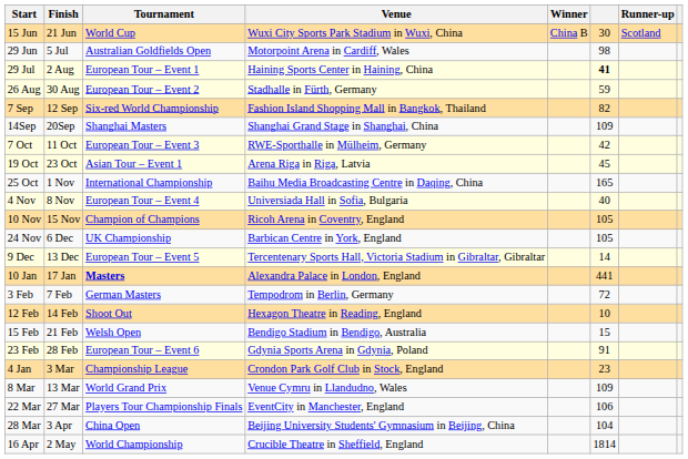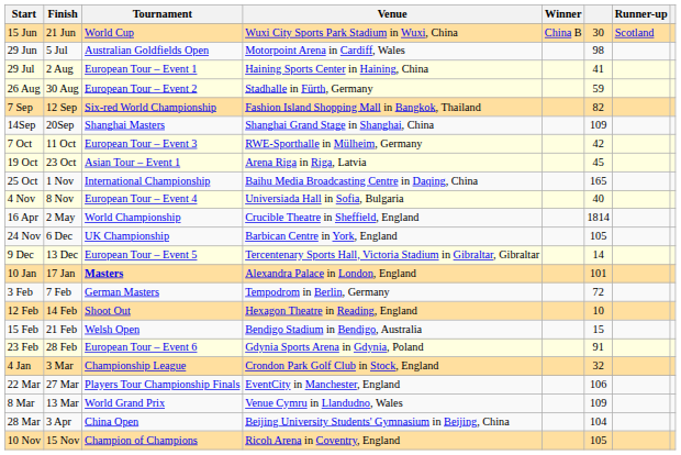29 Jul | column 6: bold -> normal
rows swapped: 10 Nov <-> 16 Apr
10 Jan | column 6: 441 -> 101
4 Jan | column 6: 23 -> 32
rows swapped: 8 Mar <-> 22 Mar
